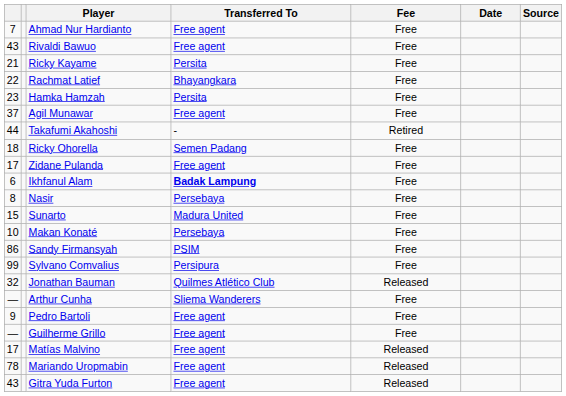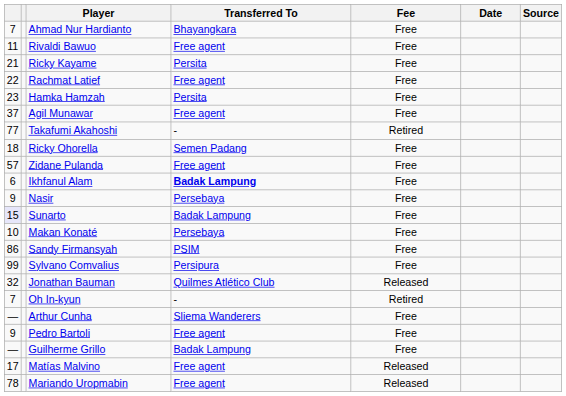Ahmad Nur Hardianto | Transferred To: Free agent -> Bhayangkara
Rivaldi Bawuo | column 1: 43 -> 11
Rachmat Latief | Transferred To: Bhayangkara -> Free agent
Takafumi Akahoshi | column 1: 44 -> 77
Zidane Pulanda | column 1: 17 -> 57
Nasir | column 1: 8 -> 9
Sunarto | column 1: no background -> lavender background
Sunarto | Transferred To: Madura United -> Badak Lampung
+ row: 7 | Oh In-kyun | - | Retired
Guilherme Grillo | Transferred To: Free agent -> Badak Lampung
- row: 43 | Gitra Yuda Furton | Free agent | Released
